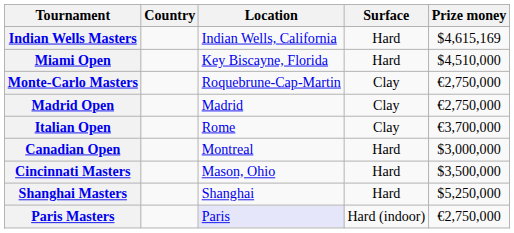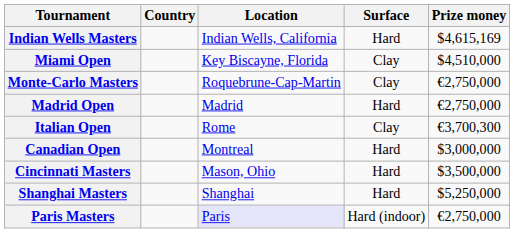Miami Open | Surface: Hard -> Clay
Madrid Open | Surface: Clay -> Hard
Italian Open | Prize money: €3,700,000 -> €3,700,300
